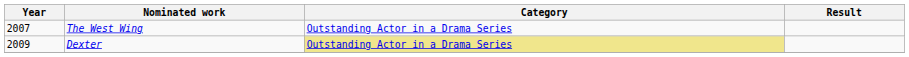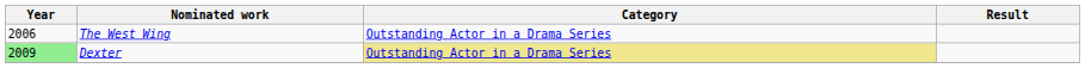The West Wing | Year: 2007 -> 2006
Dexter | Year: no background -> lightgreen background
